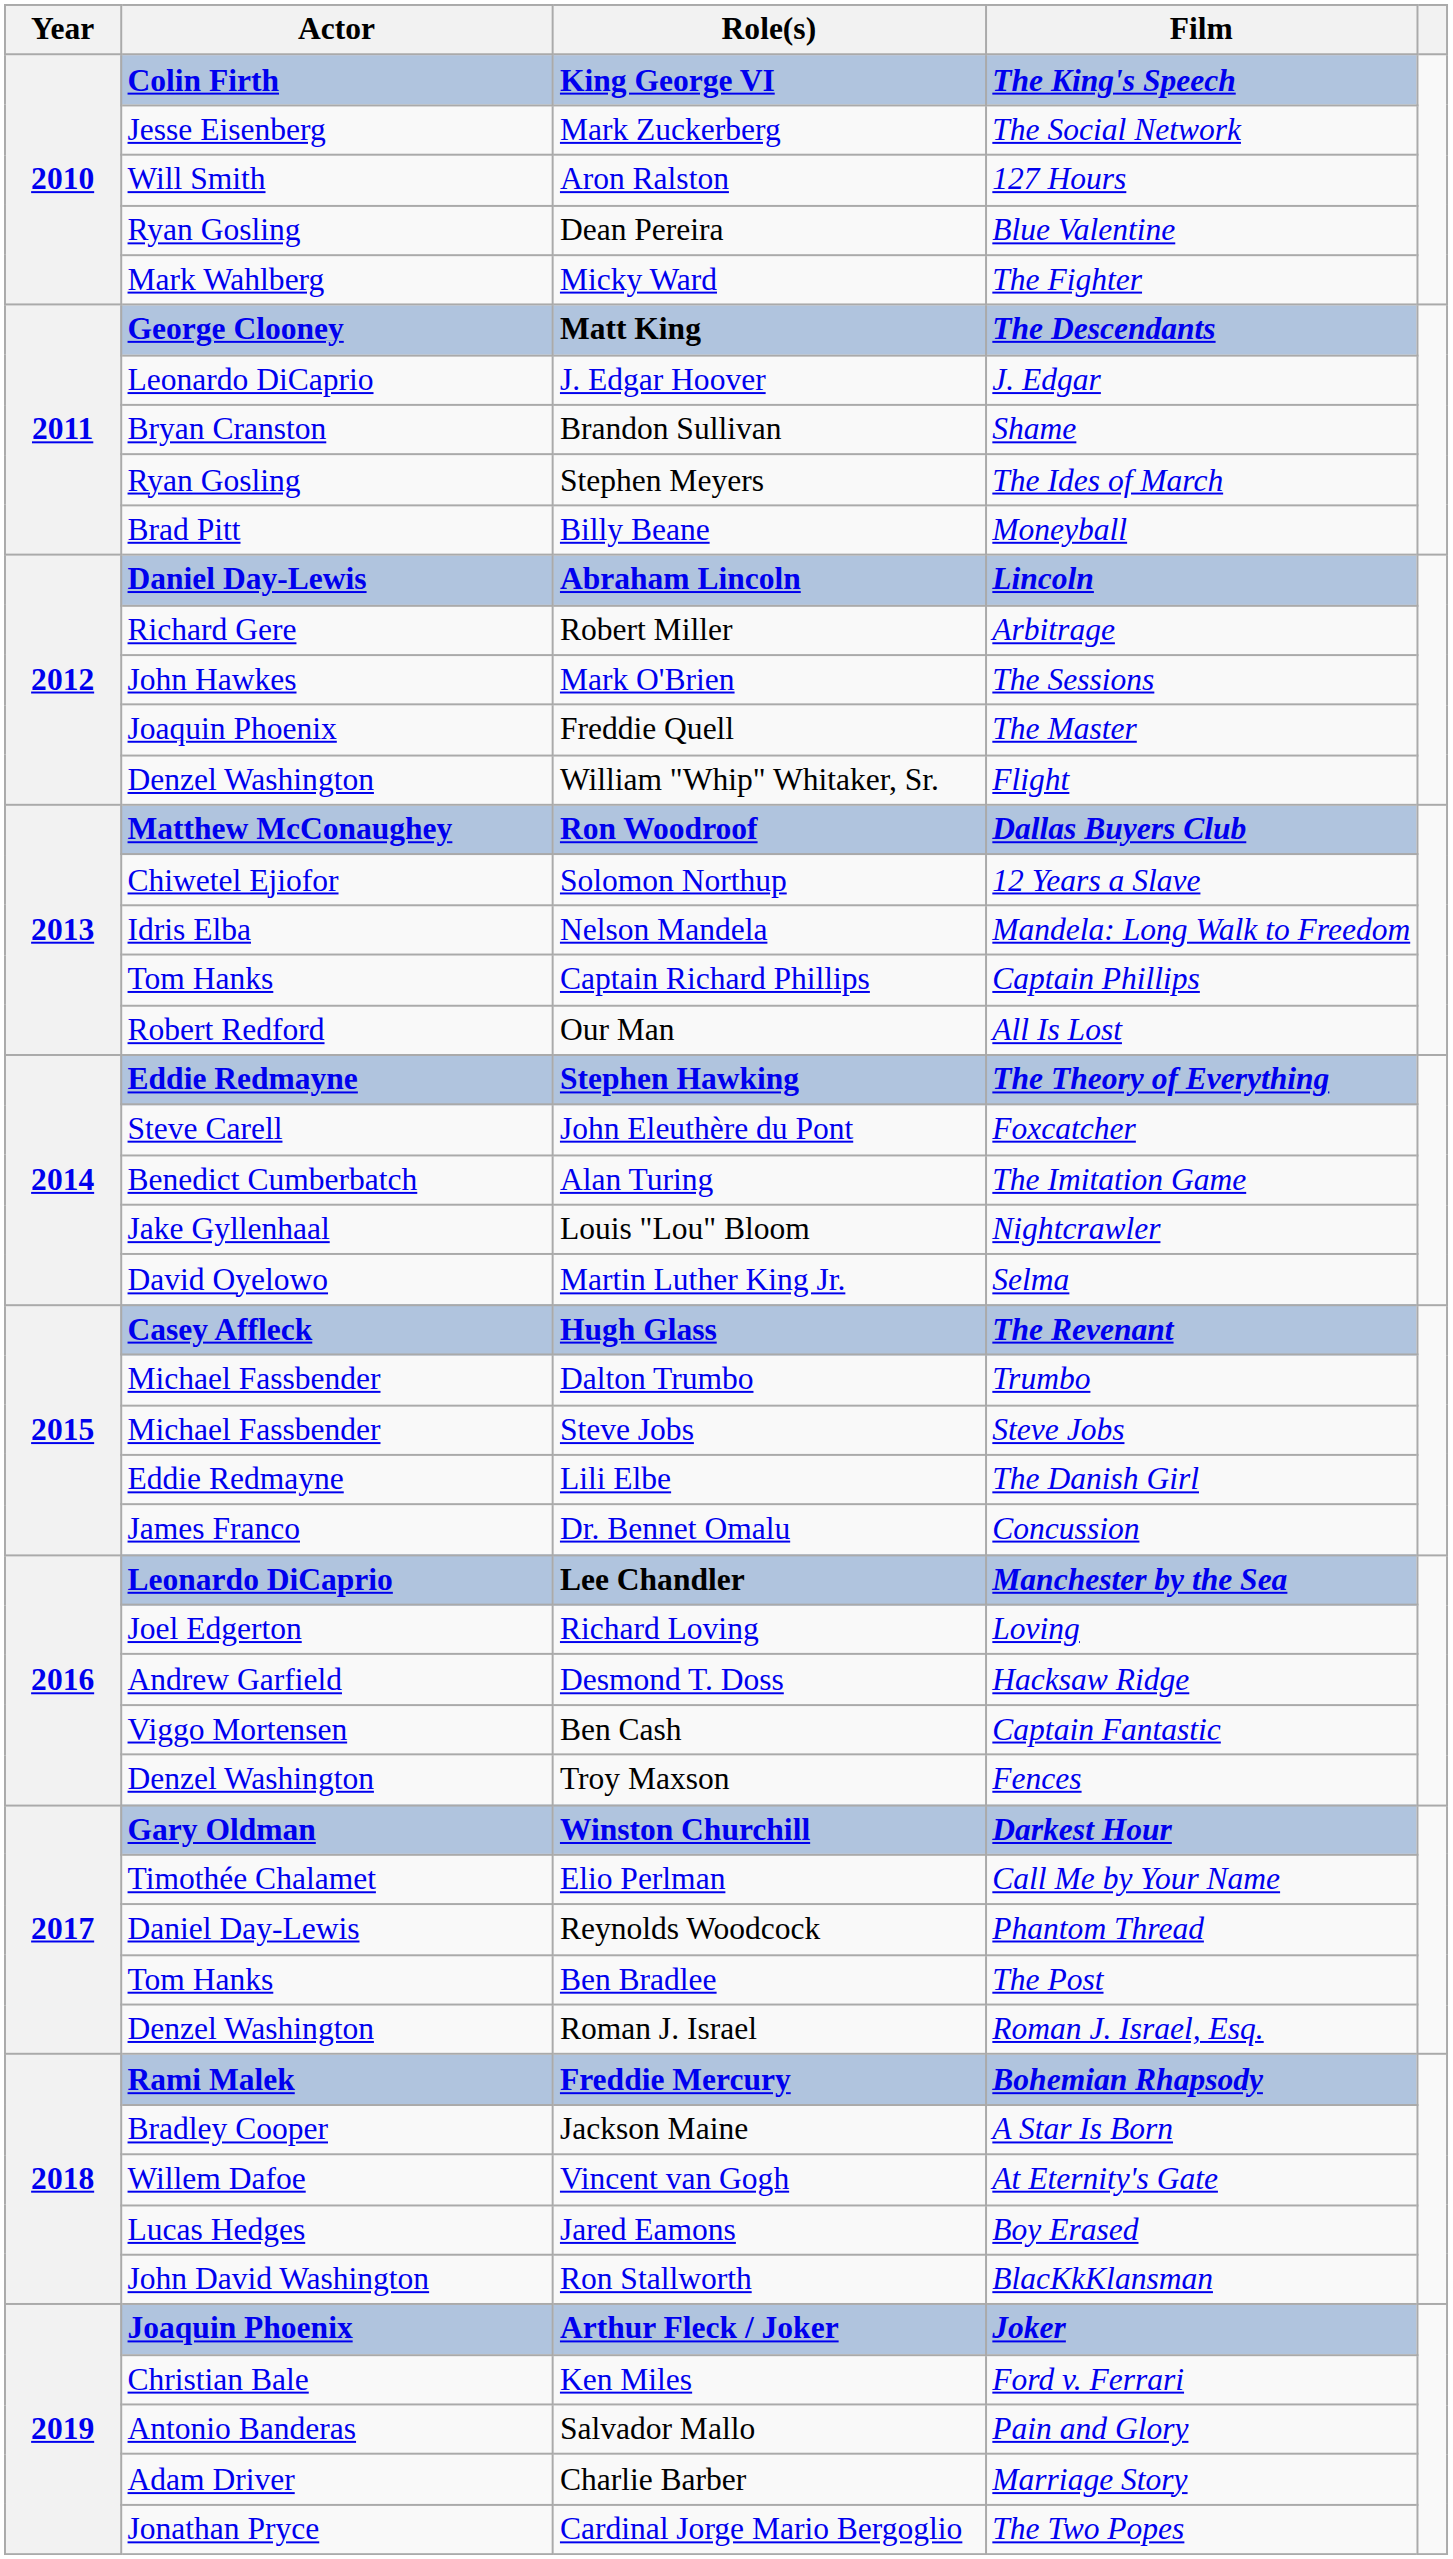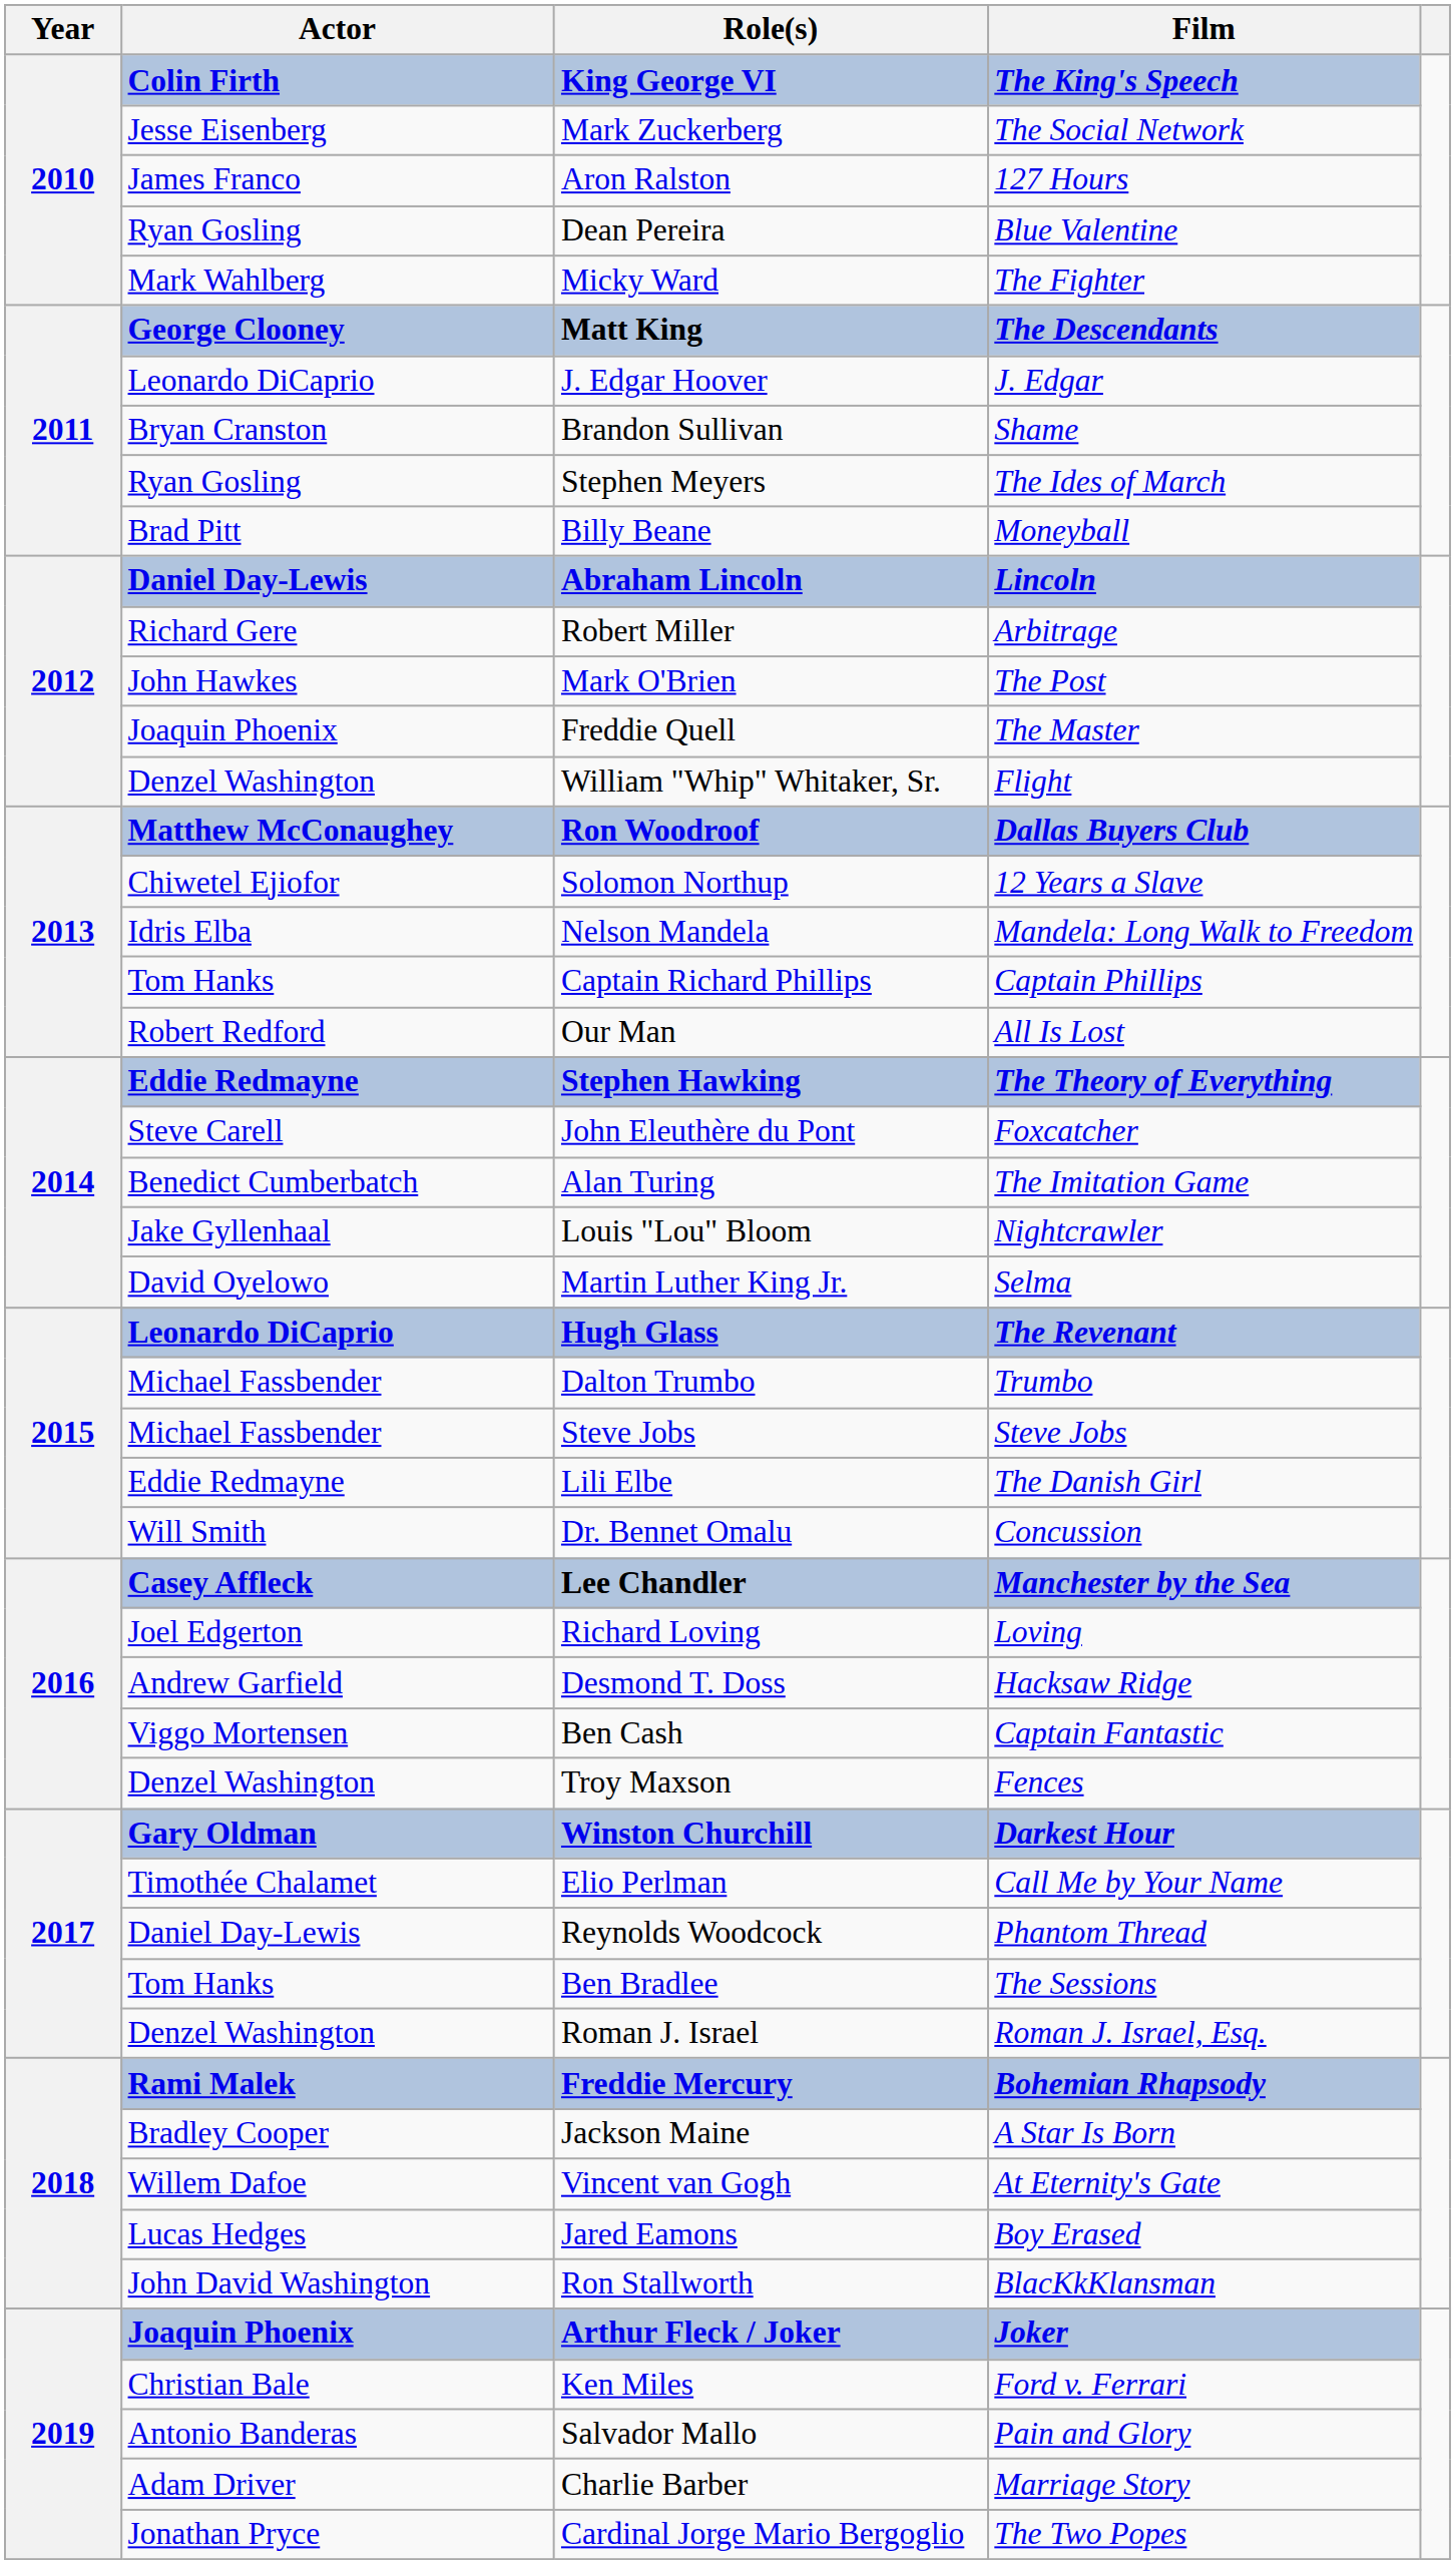Aron Ralston | Actor: Will Smith -> James Franco
Mark O'Brien | Film: The Sessions -> The Post
Hugh Glass | Actor: Casey Affleck -> Leonardo DiCaprio
Dr. Bennet Omalu | Actor: James Franco -> Will Smith
Lee Chandler | Actor: Leonardo DiCaprio -> Casey Affleck
Ben Bradlee | Film: The Post -> The Sessions
